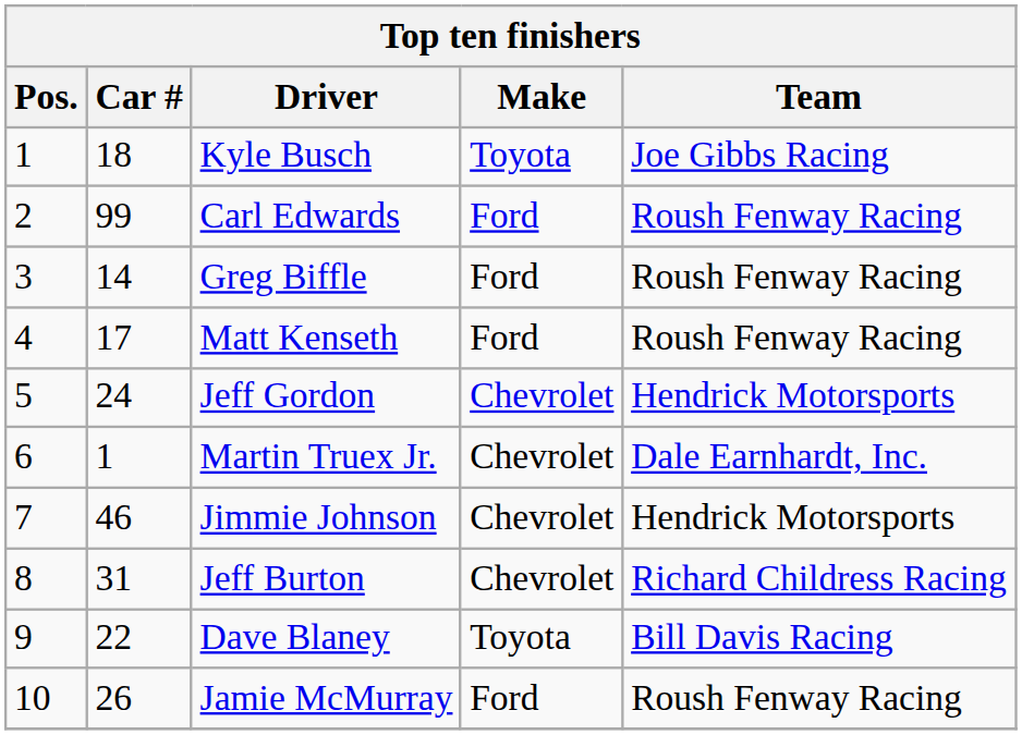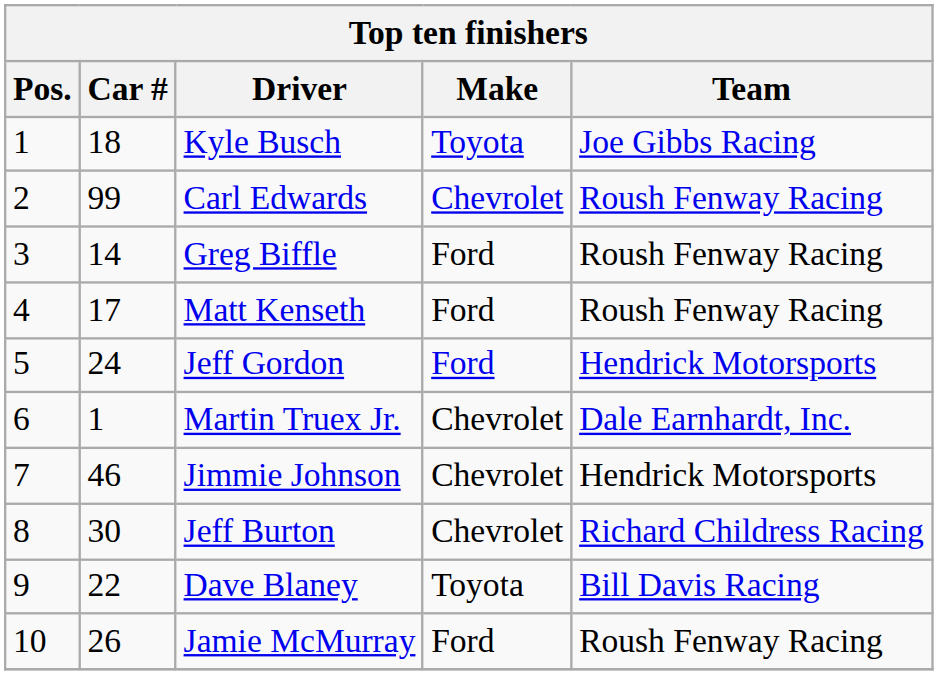Carl Edwards | Make: Ford -> Chevrolet
Jeff Gordon | Make: Chevrolet -> Ford
Jeff Burton | Car #: 31 -> 30
